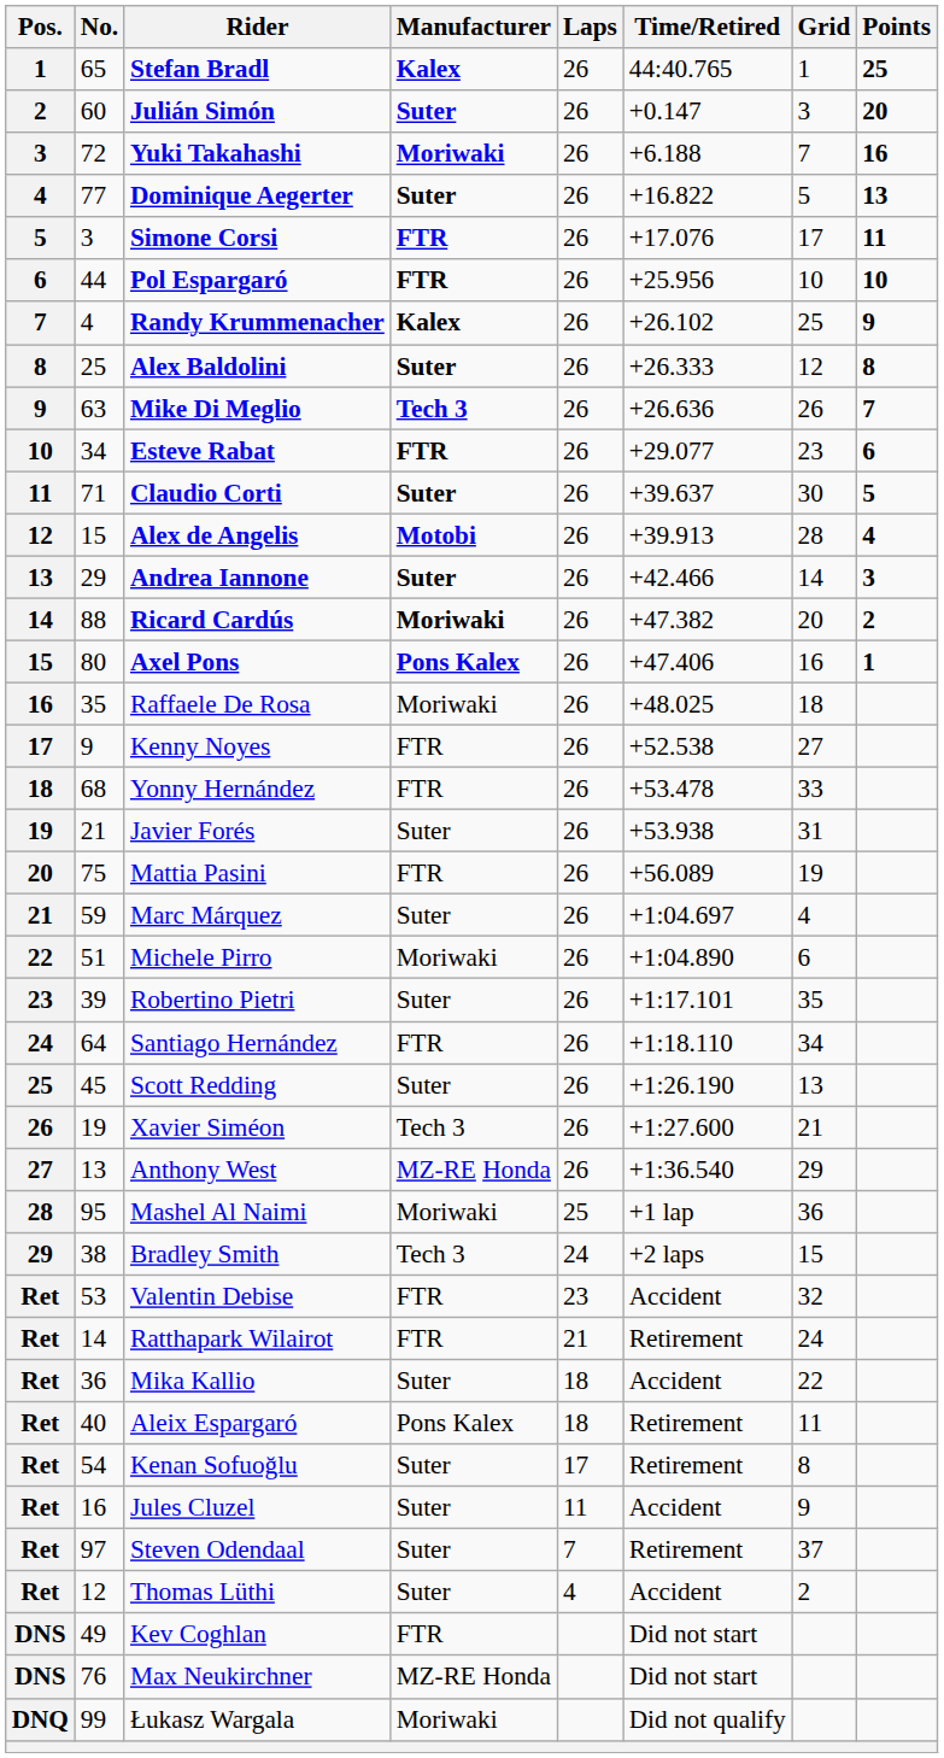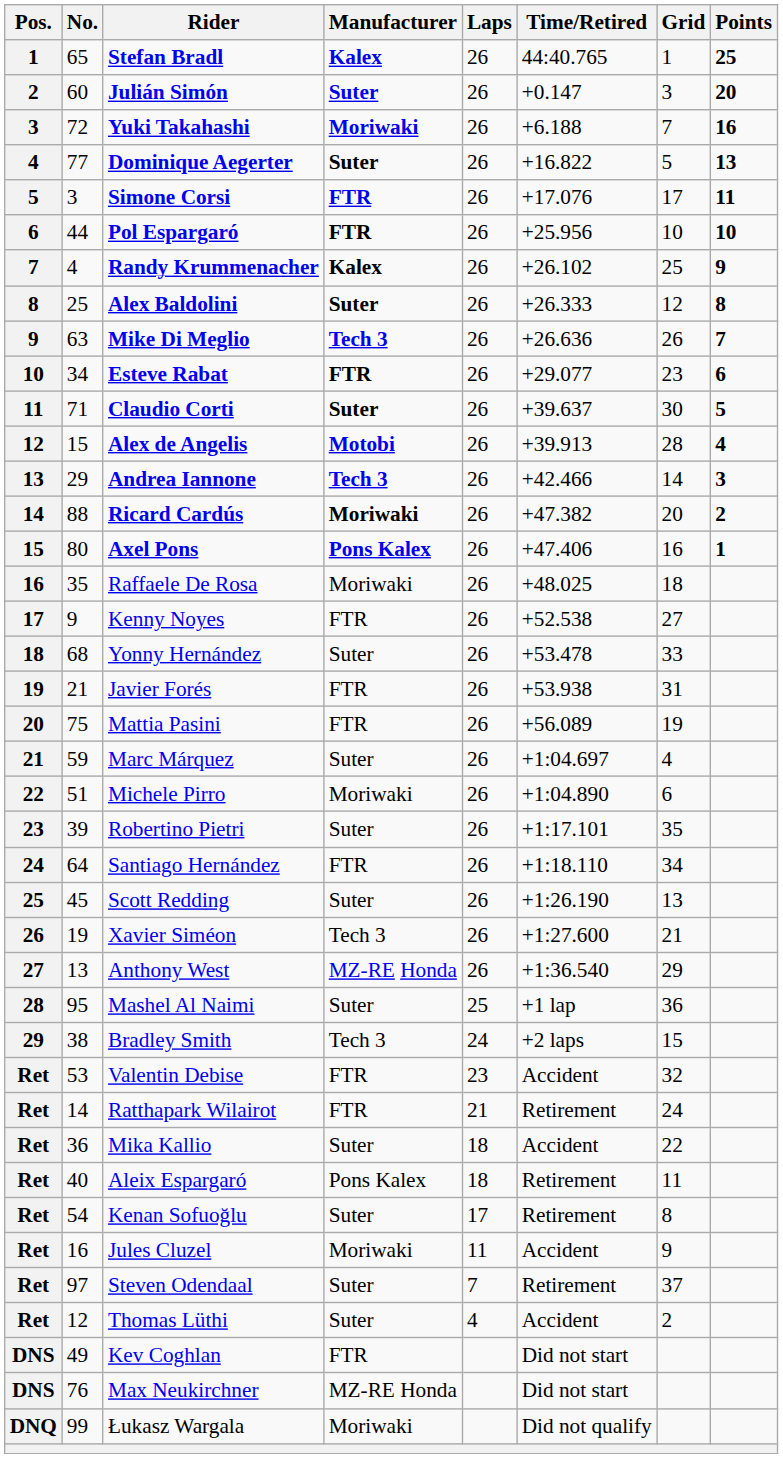Andrea Iannone | Manufacturer: Suter -> Tech 3
Yonny Hernández | Manufacturer: FTR -> Suter
Javier Forés | Manufacturer: Suter -> FTR
Mashel Al Naimi | Manufacturer: Moriwaki -> Suter
Jules Cluzel | Manufacturer: Suter -> Moriwaki
